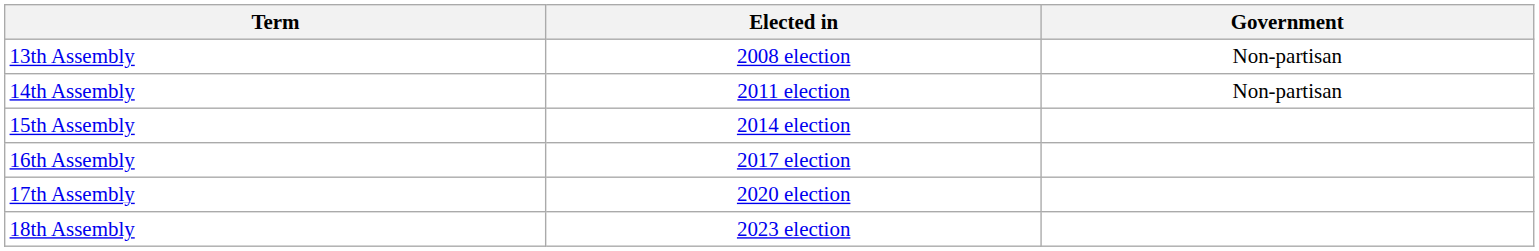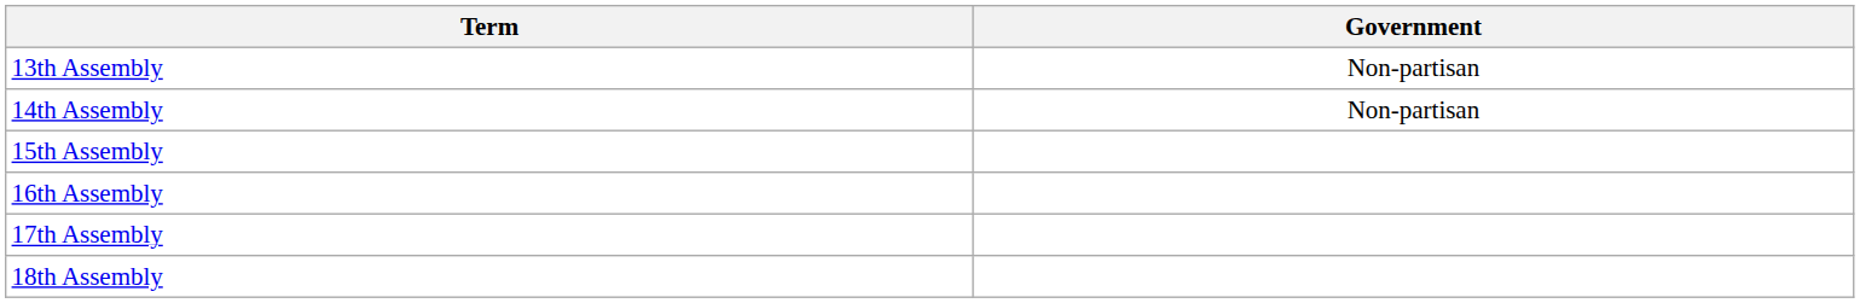- column: Elected in | 2008 election | 2011 election | 2014 election | 2017 election | 2020 election | 2023 election
